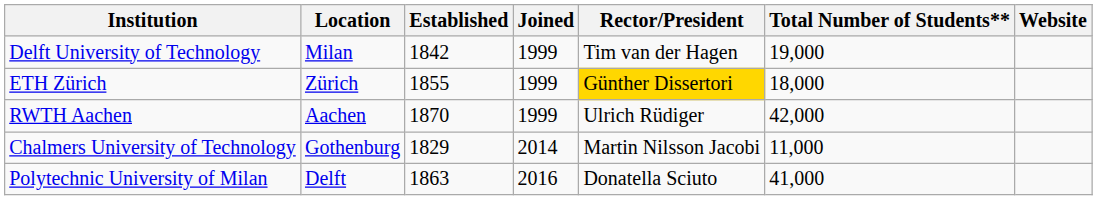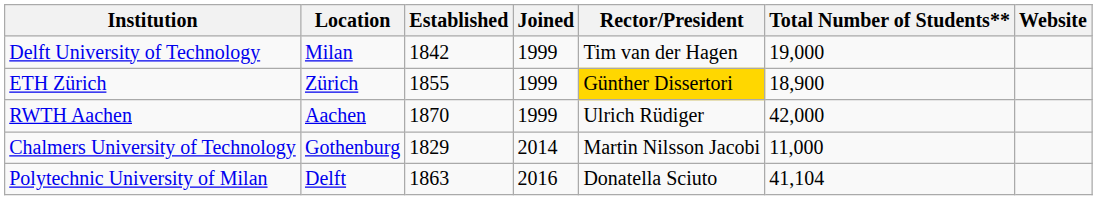ETH Zürich | Total Number of Students**: 18,000 -> 18,900
Polytechnic University of Milan | Total Number of Students**: 41,000 -> 41,104
